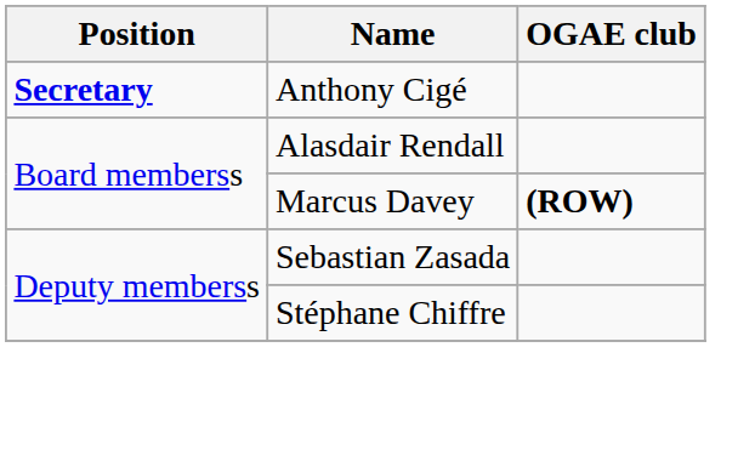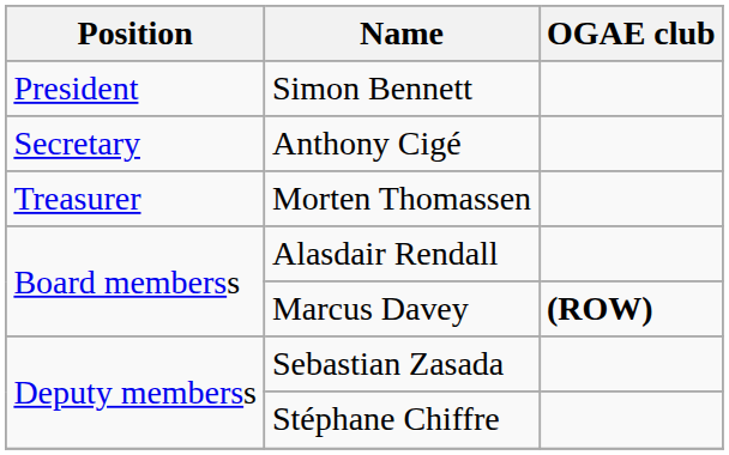+ row: President | Simon Bennett
Anthony Cigé | Position: bold -> normal
+ row: Treasurer | Morten Thomassen
